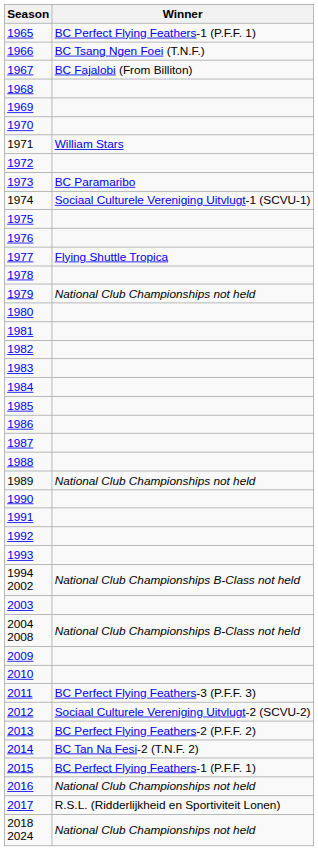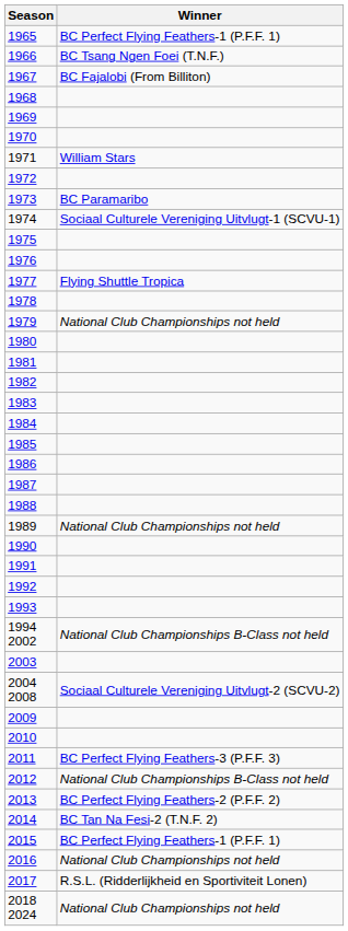2004 2008 | Winner: National Club Championships B-Class not held -> Sociaal Culturele Vereniging Uitvlugt-2 (SCVU-2)
2012 | Winner: Sociaal Culturele Vereniging Uitvlugt-2 (SCVU-2) -> National Club Championships B-Class not held
